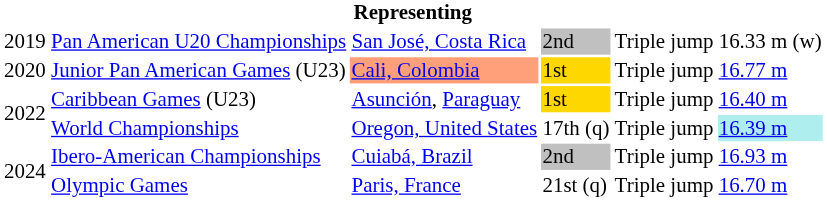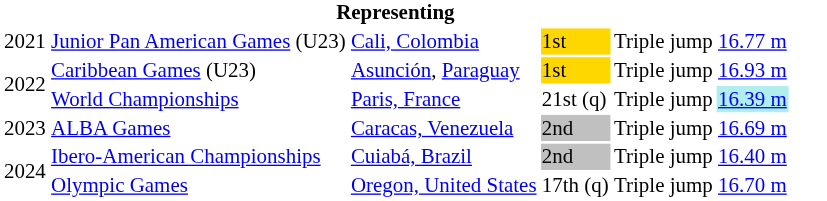- row: 2019 | Pan American U20 Championships | San José, Costa Rica | 2nd | Triple jump | 16.33 m (w)
Junior Pan American Games (U23) | column 1: 2020 -> 2021
Junior Pan American Games (U23) | column 3: lightsalmon background -> no background
Caribbean Games (U23) | column 6: 16.40 m -> 16.93 m
World Championships | column 3: Oregon, United States -> Paris, France
World Championships | column 4: 17th (q) -> 21st (q)
+ row: 2023 | ALBA Games | Caracas, Venezuela | 2nd | Triple jump | 16.69 m
Ibero-American Championships | column 6: 16.93 m -> 16.40 m
Olympic Games | column 3: Paris, France -> Oregon, United States
Olympic Games | column 4: 21st (q) -> 17th (q)
